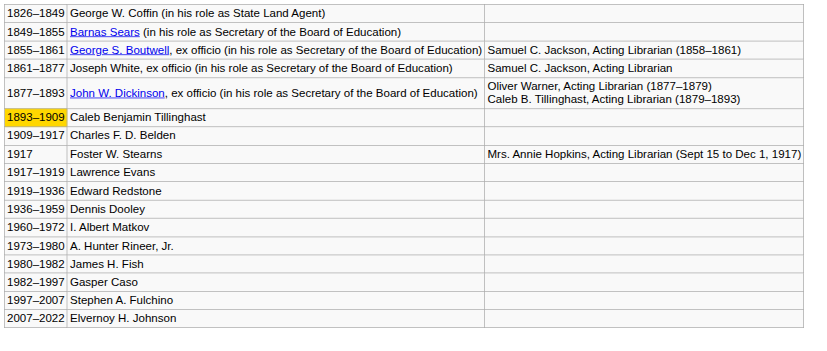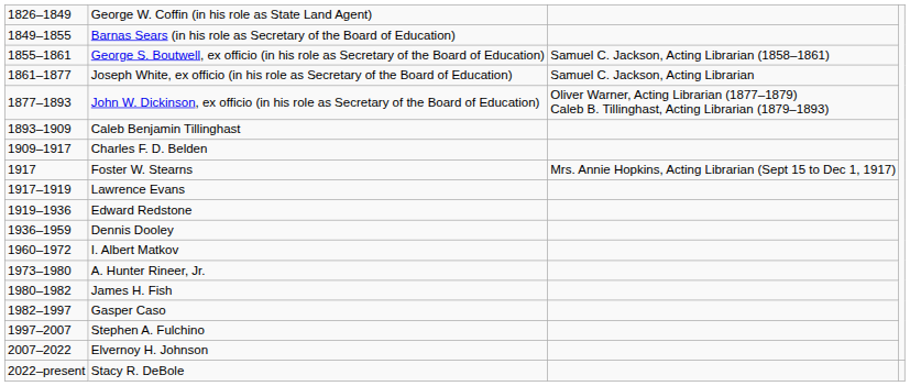Caleb Benjamin Tillinghast | column 1: gold background -> no background
+ row: 2022–present | Stacy R. DeBole
